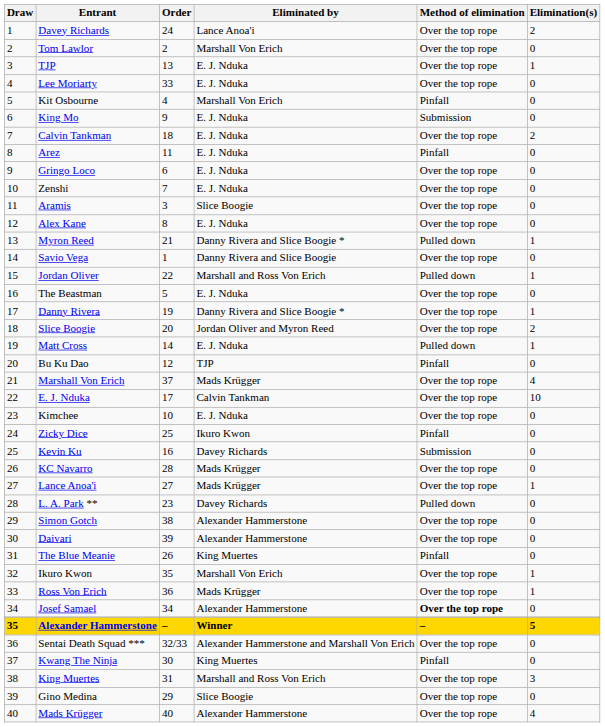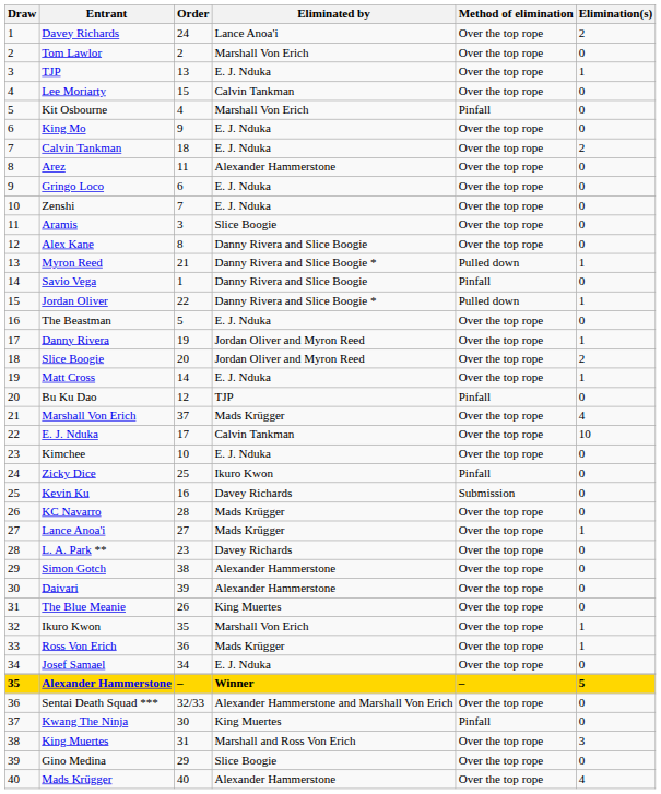Lee Moriarty | Order: 33 -> 15
Lee Moriarty | Eliminated by: E. J. Nduka -> Calvin Tankman
King Mo | Method of elimination: Submission -> Over the top rope
Arez | Eliminated by: E. J. Nduka -> Alexander Hammerstone
Arez | Method of elimination: Pinfall -> Over the top rope
Alex Kane | Eliminated by: E. J. Nduka -> Danny Rivera and Slice Boogie
Savio Vega | Method of elimination: Over the top rope -> Pinfall
Jordan Oliver | Eliminated by: Marshall and Ross Von Erich -> Danny Rivera and Slice Boogie *
Danny Rivera | Eliminated by: Danny Rivera and Slice Boogie * -> Jordan Oliver and Myron Reed
Matt Cross | Method of elimination: Pulled down -> Over the top rope
L. A. Park ** | Method of elimination: Pulled down -> Over the top rope
The Blue Meanie | Method of elimination: Pinfall -> Over the top rope
Josef Samael | Eliminated by: Alexander Hammerstone -> E. J. Nduka
Josef Samael | Method of elimination: bold -> normal
